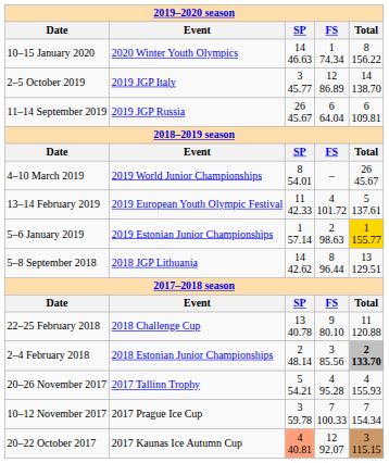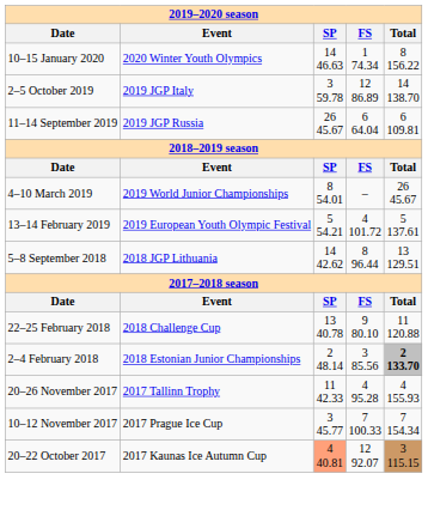2–5 October 2019 | column 3: 3 45.77 -> 3 59.78
13–14 February 2019 | column 3: 11 42.33 -> 5 54.21
- row: 5–6 January 2019 | 2019 Estonian Junior Championships | 1 57.14 | 2 98.63 | 1 155.77
20–26 November 2017 | column 3: 5 54.21 -> 11 42.33
10–12 November 2017 | column 3: 3 59.78 -> 3 45.77
